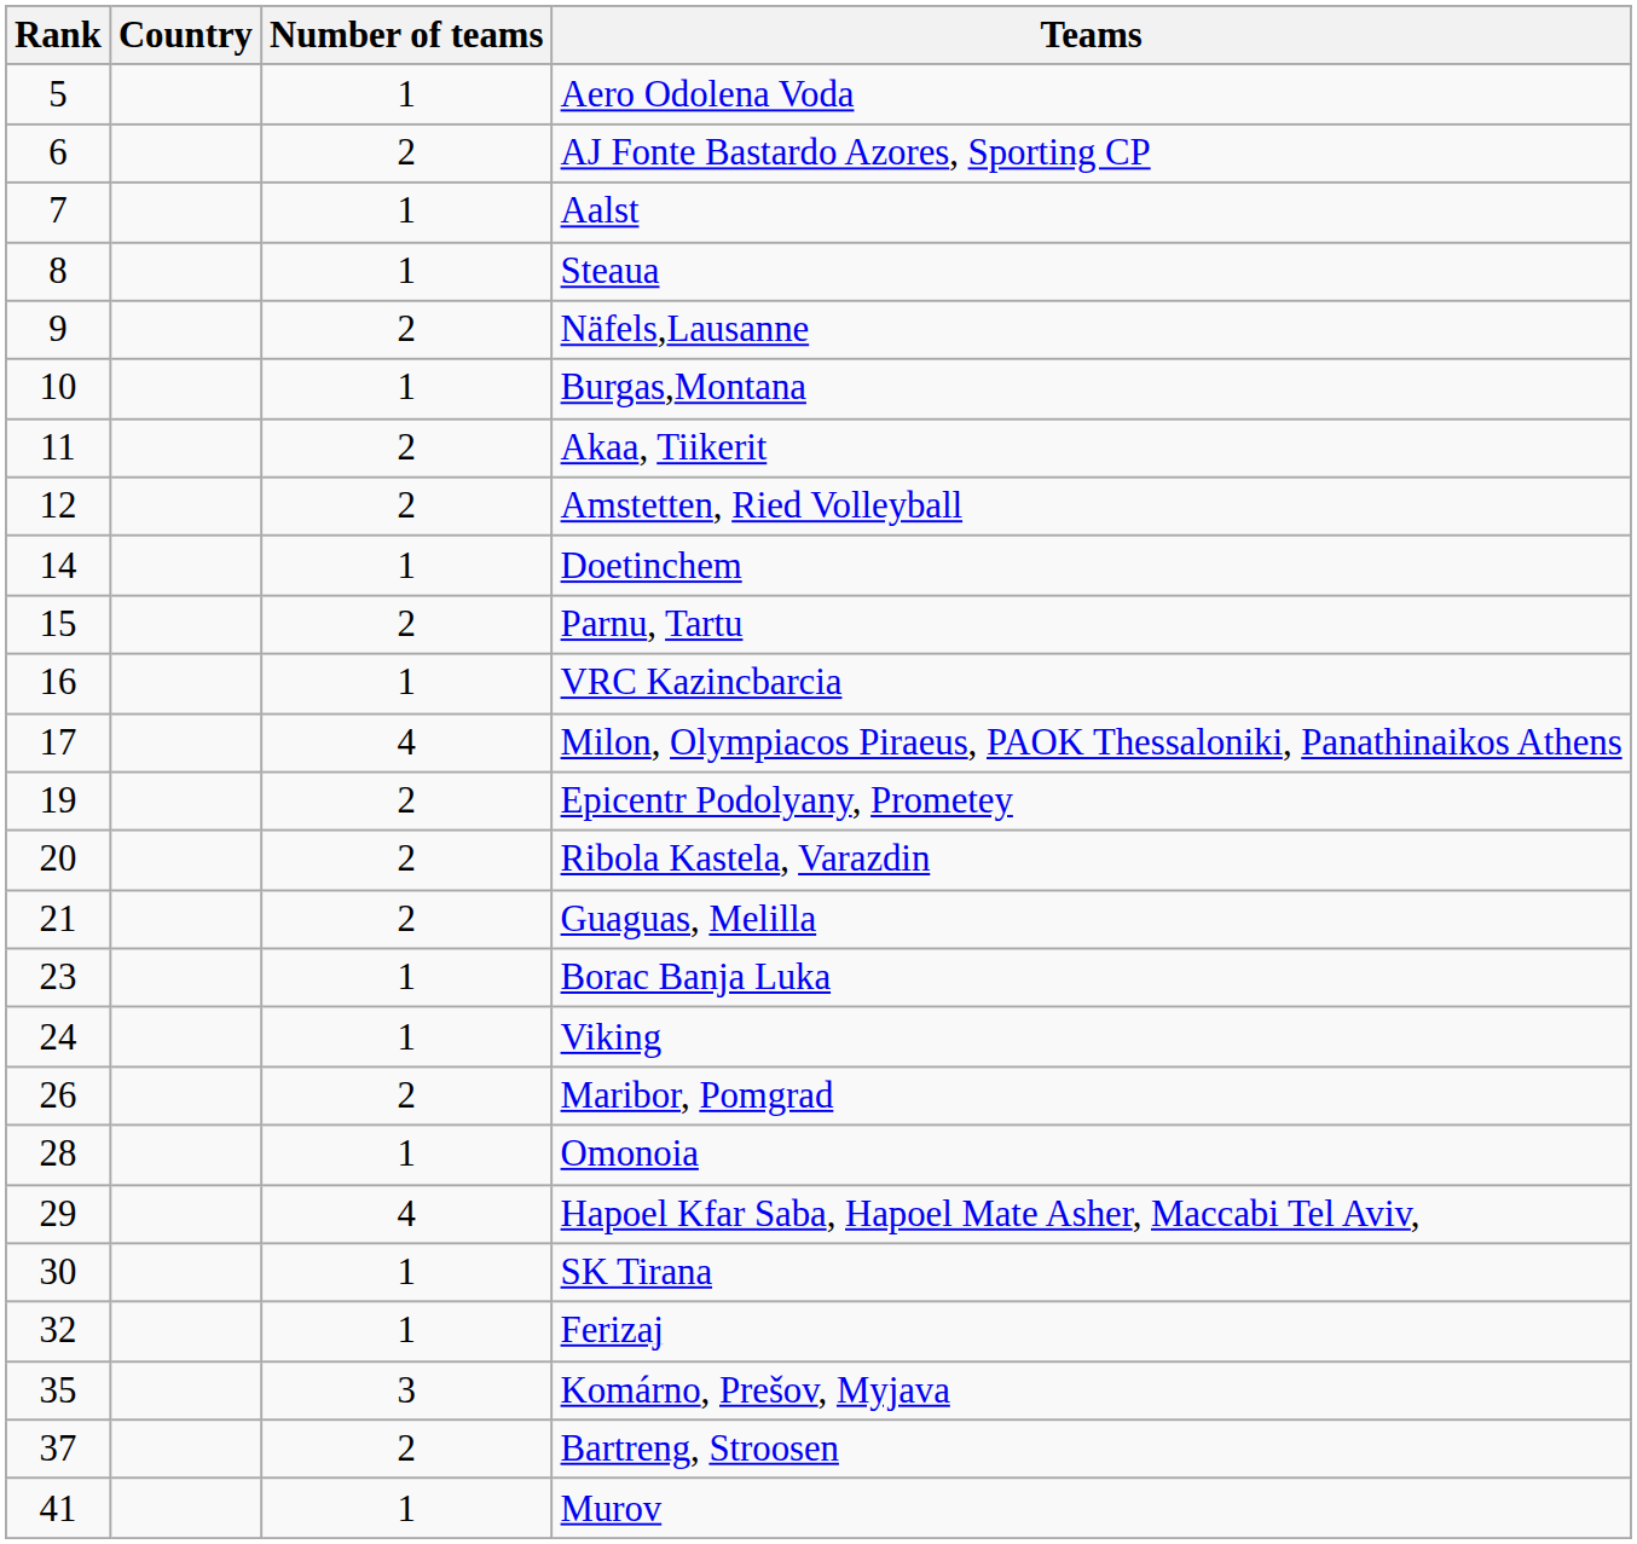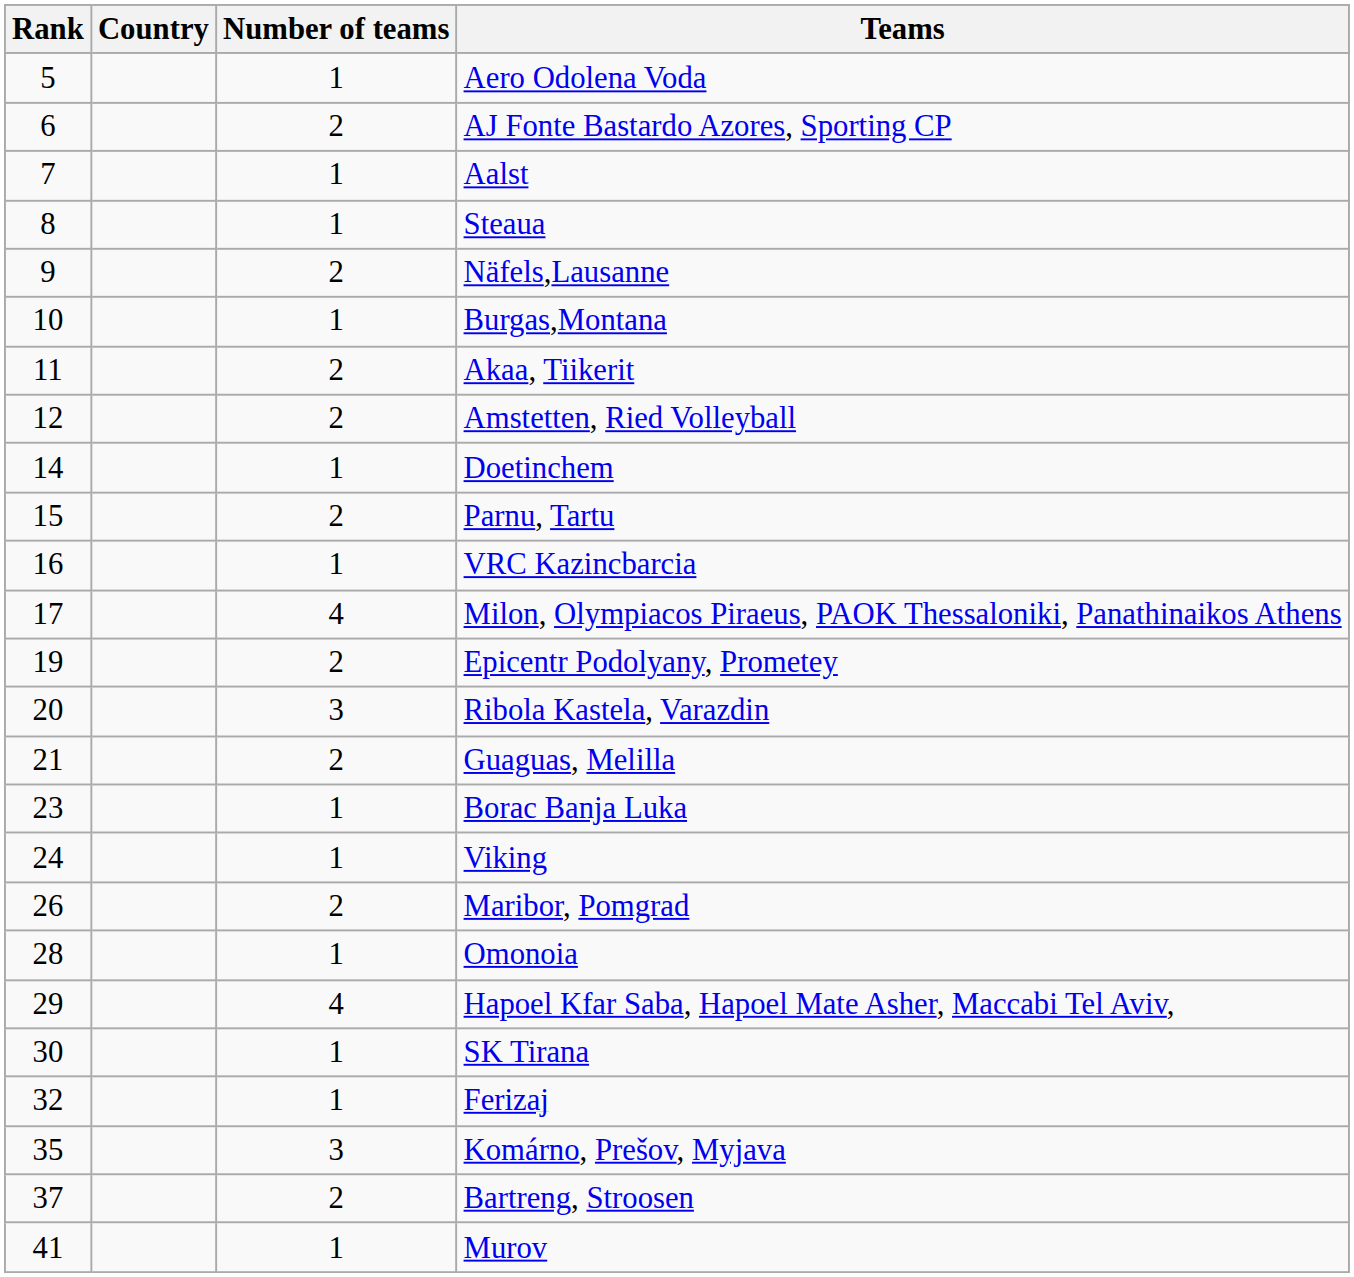Ribola Kastela, Varazdin | Number of teams: 2 -> 3
